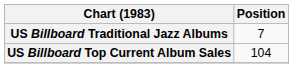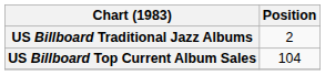US Billboard Traditional Jazz Albums | Position: 7 -> 2
